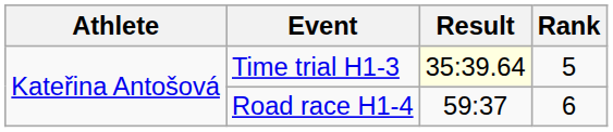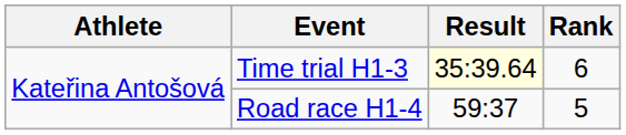Time trial H1-3 | Rank: 5 -> 6
Road race H1-4 | Rank: 6 -> 5
